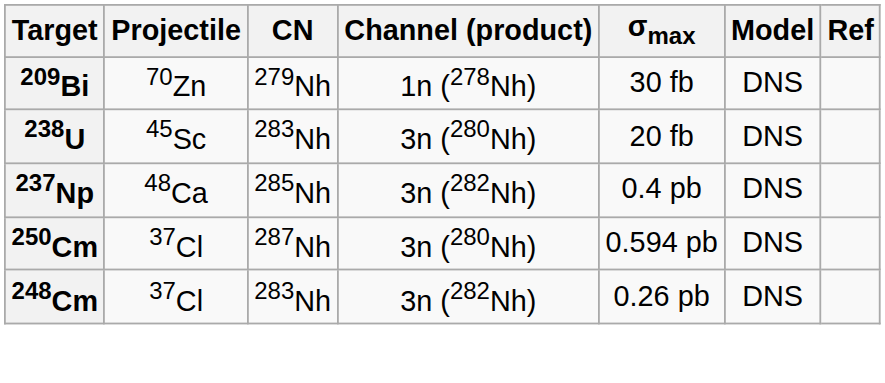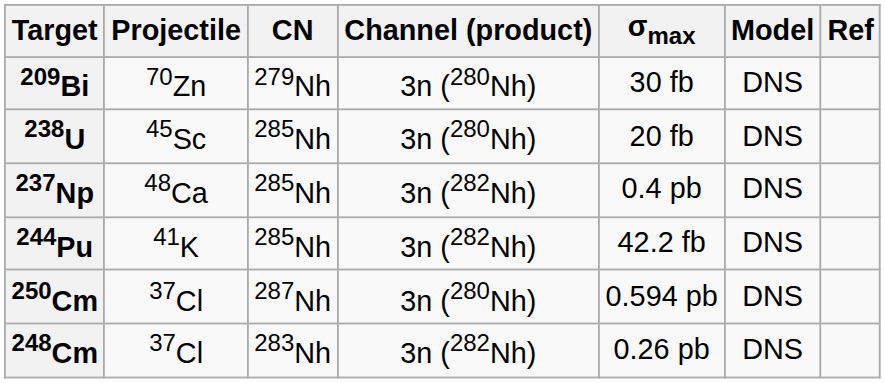209Bi | Channel (product): 1n (278Nh) -> 3n (280Nh)
238U | CN: 283Nh -> 285Nh
+ row: 244Pu | 41K | 285Nh | 3n (282Nh) | 42.2 fb | DNS
